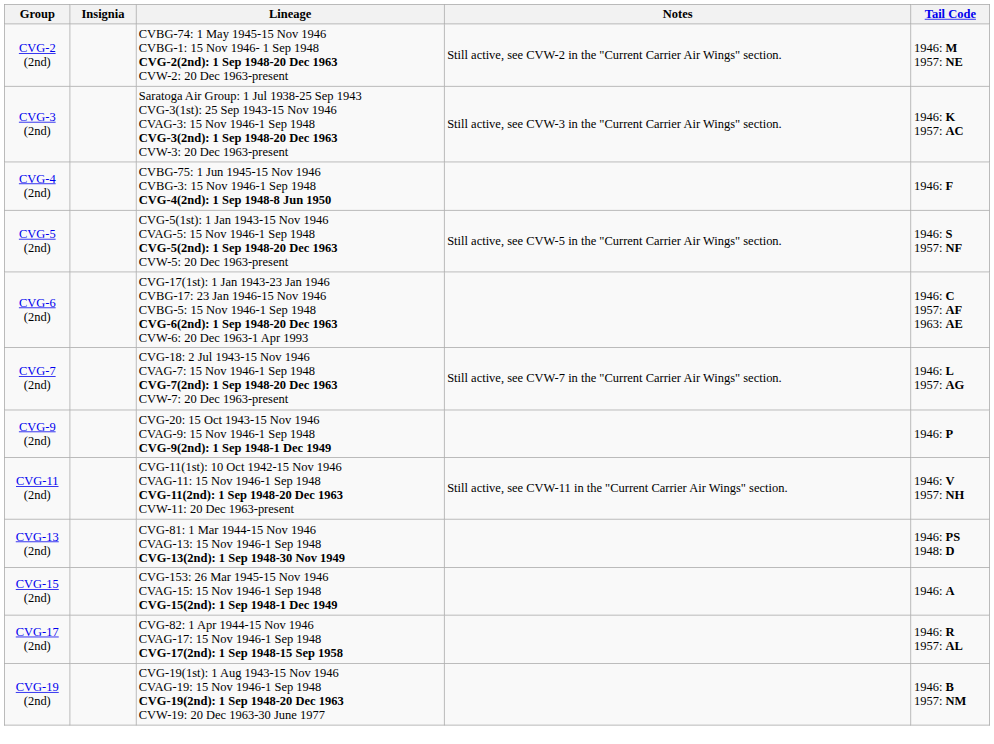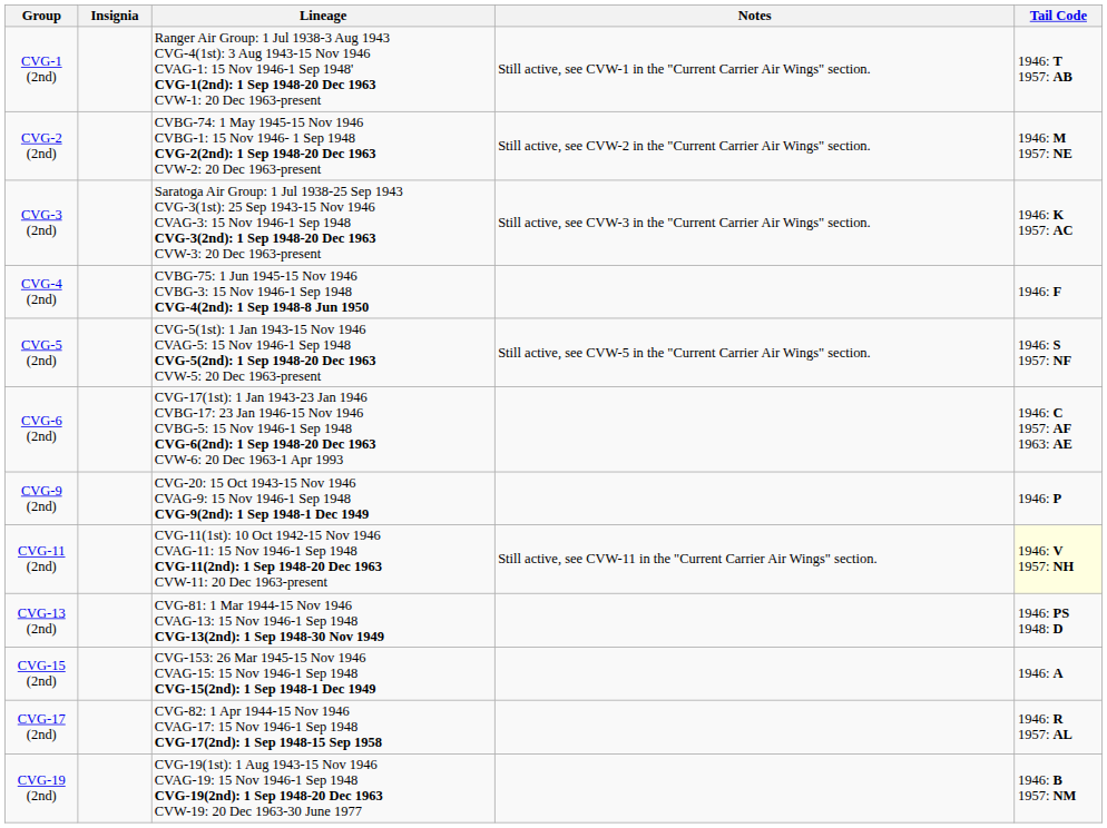+ row: CVG-1 (2nd) | Ranger Air Group: 1 Jul 1938-3 Aug 1943 CVG-4(1st): 3 Aug 1943-15 Nov 1946 CVAG-1: 15 Nov 1946-1 Sep 1948' CVG-1(2nd): 1 Sep 1948-20 Dec 1963 CVW-1: 20 Dec 1963-present | Still active, see CVW-1 in the "Current Carrier Air Wings" section. | 1946: T 1957: AB
- row: CVG-7 (2nd) | CVG-18: 2 Jul 1943-15 Nov 1946 CVAG-7: 15 Nov 1946-1 Sep 1948 CVG-7(2nd): 1 Sep 1948-20 Dec 1963 CVW-7: 20 Dec 1963-present | Still active, see CVW-7 in the "Current Carrier Air Wings" section. | 1946: L 1957: AG
CVG-11 (2nd) | Tail Code: no background -> lightyellow background
